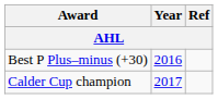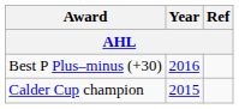Calder Cup champion | Year: 2017 -> 2015
